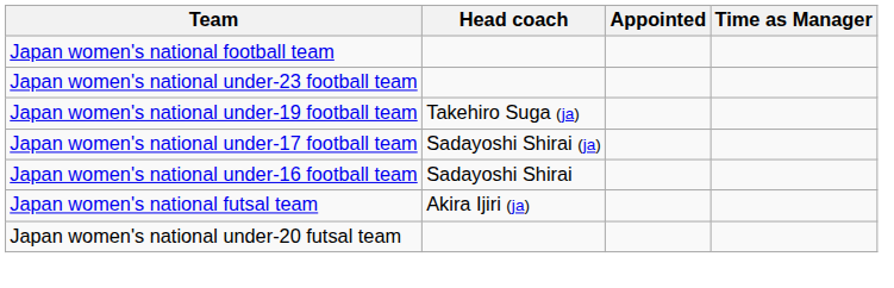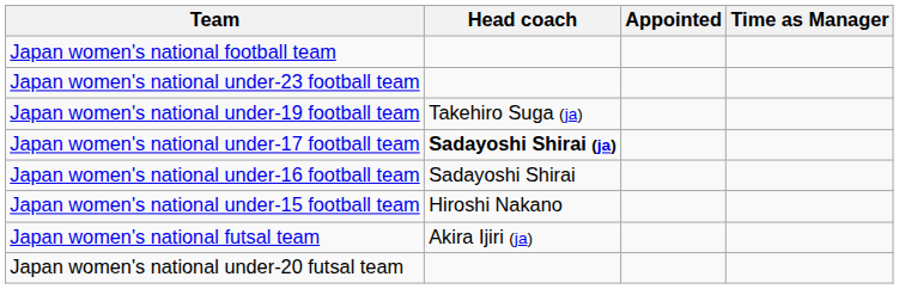Japan women's national under-17 football team | Head coach: normal -> bold
+ row: Japan women's national under-15 football team | Hiroshi Nakano
